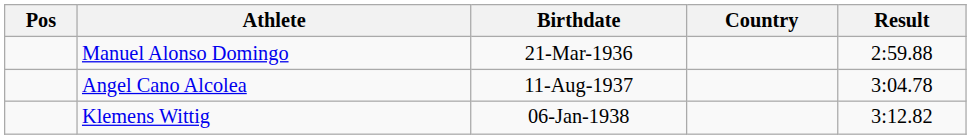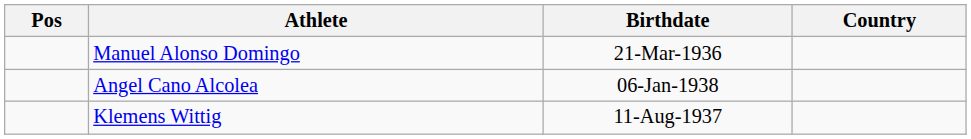- column: Result | 2:59.88 | 3:04.78 | 3:12.82
Angel Cano Alcolea | Birthdate: 11-Aug-1937 -> 06-Jan-1938
Klemens Wittig | Birthdate: 06-Jan-1938 -> 11-Aug-1937
